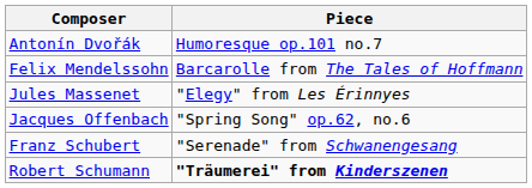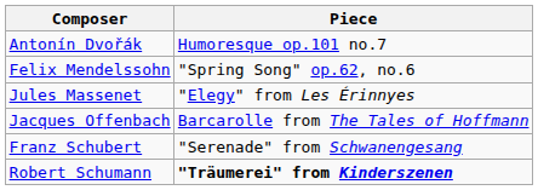Felix Mendelssohn | Piece: Barcarolle from The Tales of Hoffmann -> "Spring Song" op.62, no.6
Jacques Offenbach | Piece: "Spring Song" op.62, no.6 -> Barcarolle from The Tales of Hoffmann
